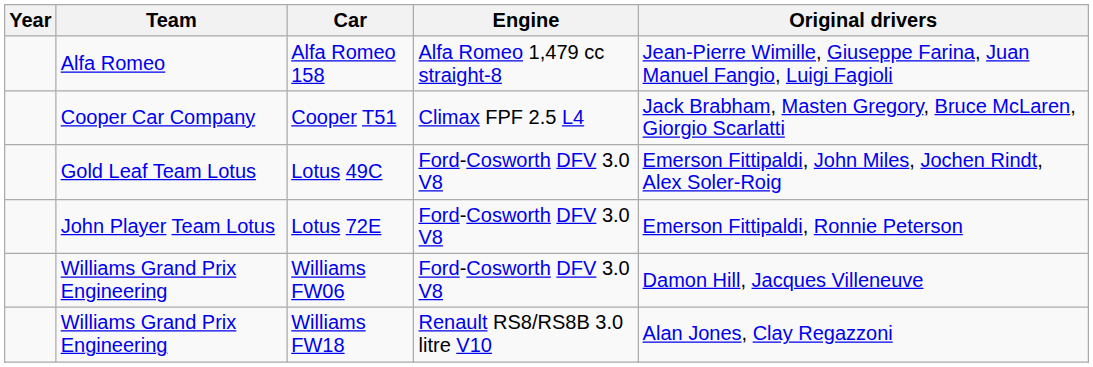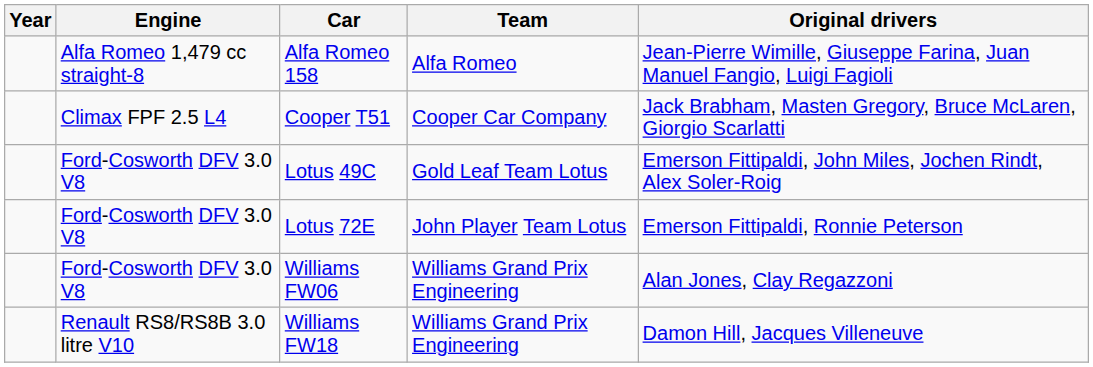columns swapped: Team <-> Engine
Williams FW06 | Original drivers: Damon Hill, Jacques Villeneuve -> Alan Jones, Clay Regazzoni
Williams FW18 | Original drivers: Alan Jones, Clay Regazzoni -> Damon Hill, Jacques Villeneuve
